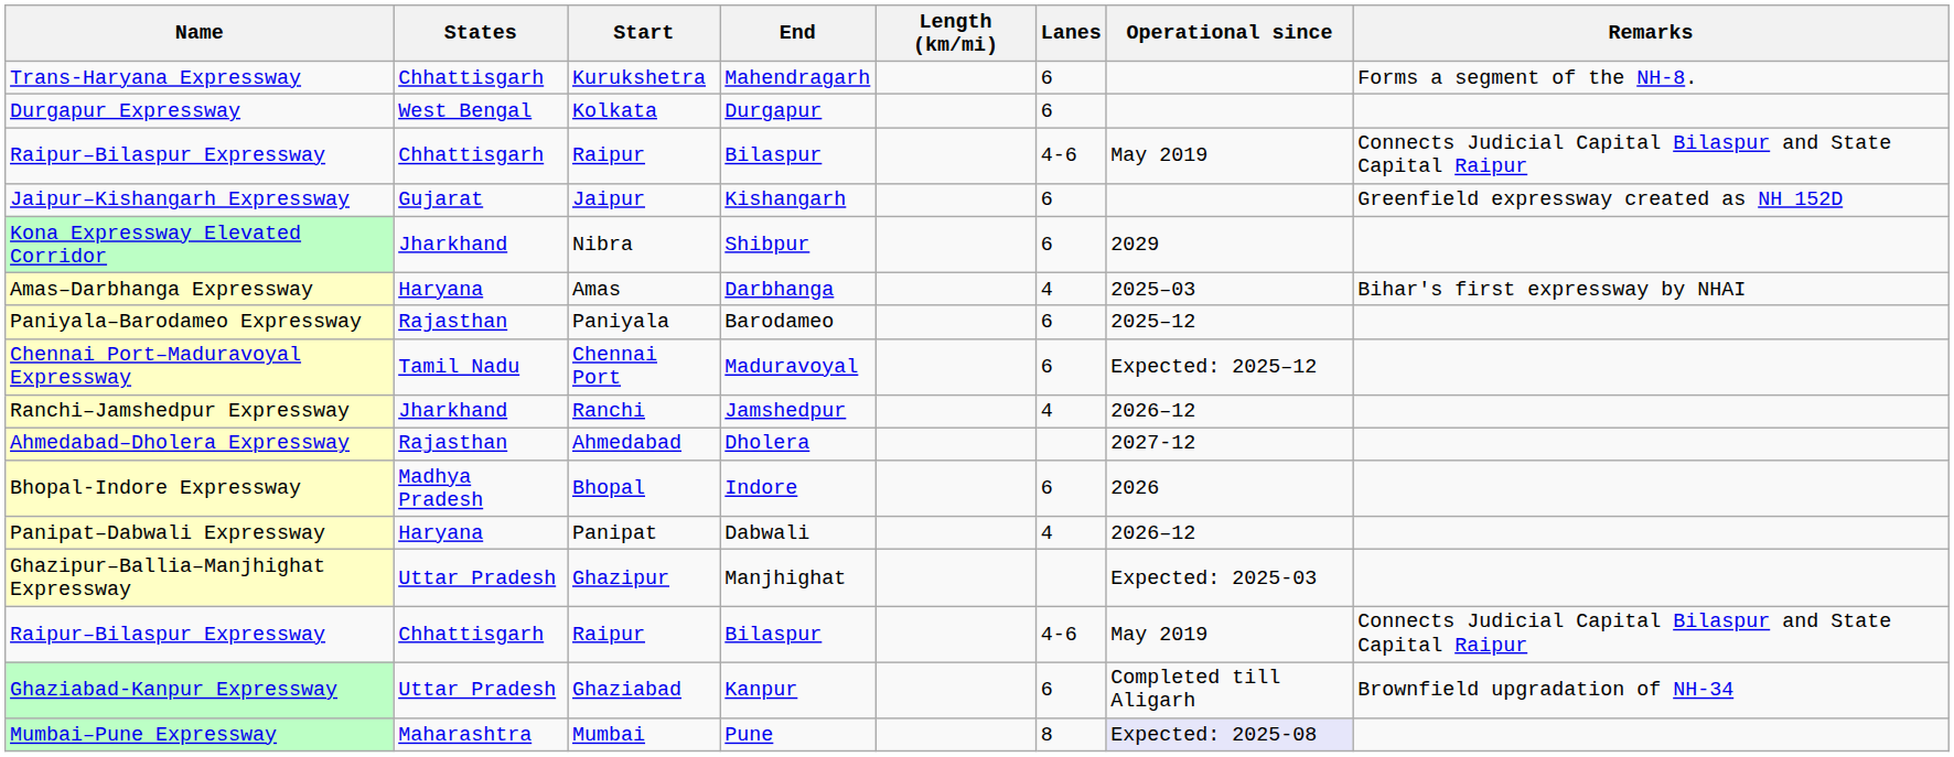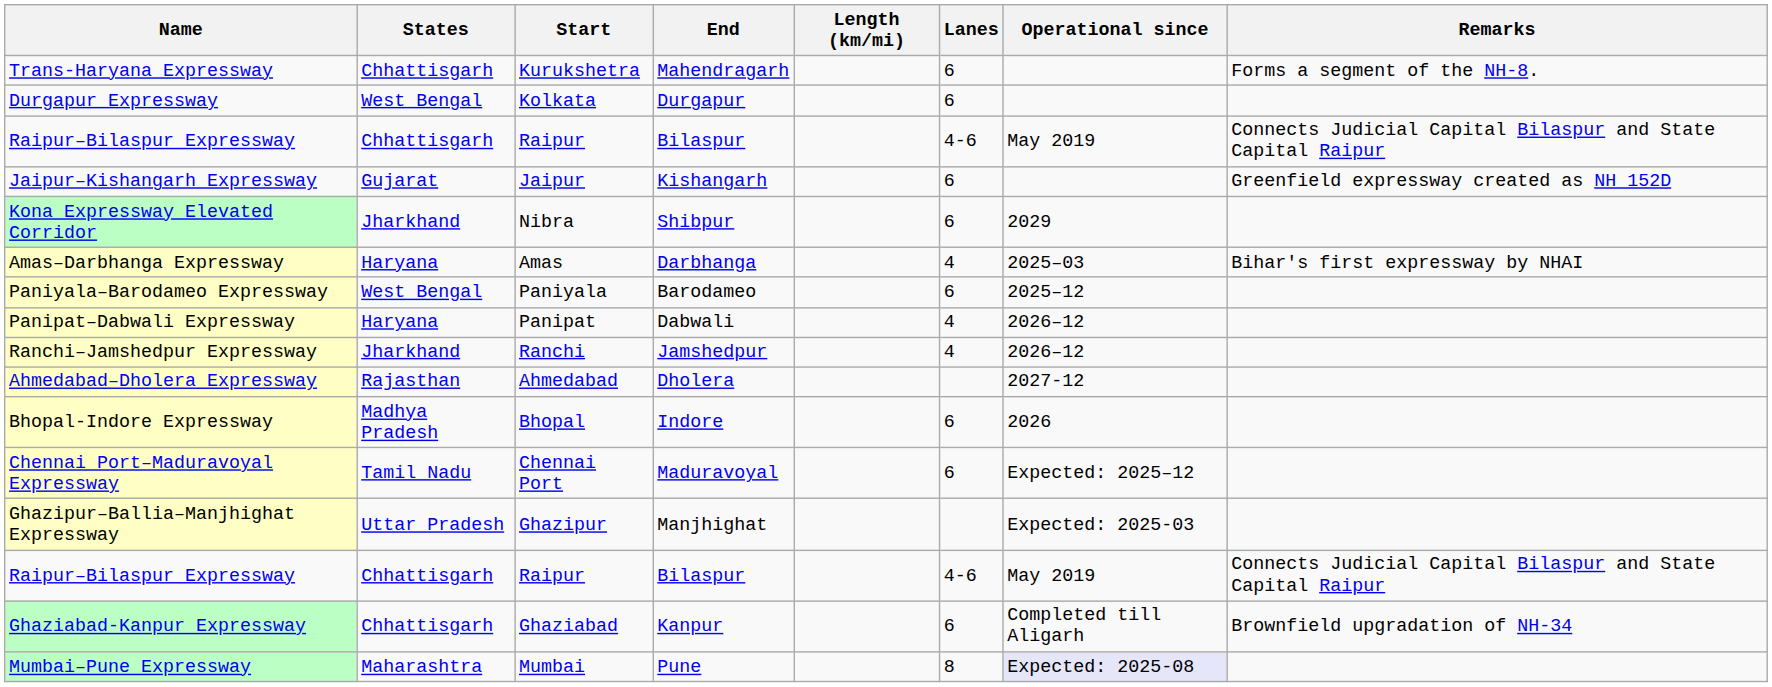Paniyala–Barodameo Expressway | States: Rajasthan -> West Bengal
rows swapped: Panipat–Dabwali Expressway <-> Chennai Port–Maduravoyal Expressway
Ghaziabad-Kanpur Expressway | States: Uttar Pradesh -> Chhattisgarh
